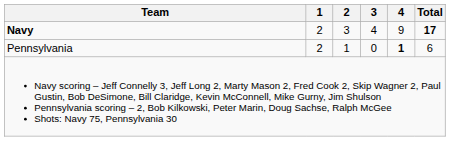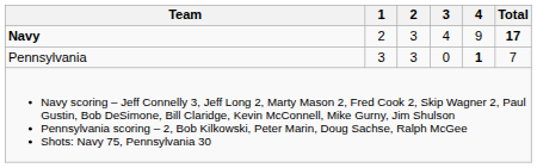Pennsylvania | 1: 2 -> 3
Pennsylvania | 2: 1 -> 3
Pennsylvania | Total: 6 -> 7
